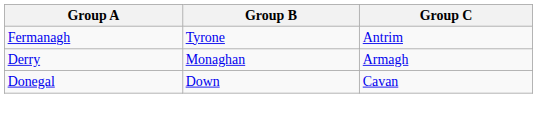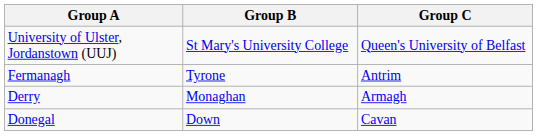+ row: University of Ulster, Jordanstown (UUJ) | St Mary's University College | Queen's University of Belfast
